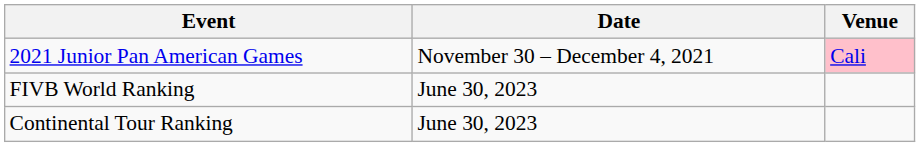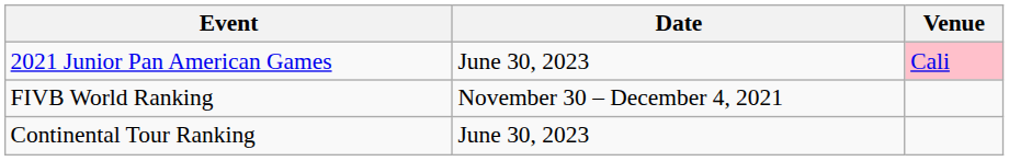2021 Junior Pan American Games | Date: November 30 – December 4, 2021 -> June 30, 2023
FIVB World Ranking | Date: June 30, 2023 -> November 30 – December 4, 2021
